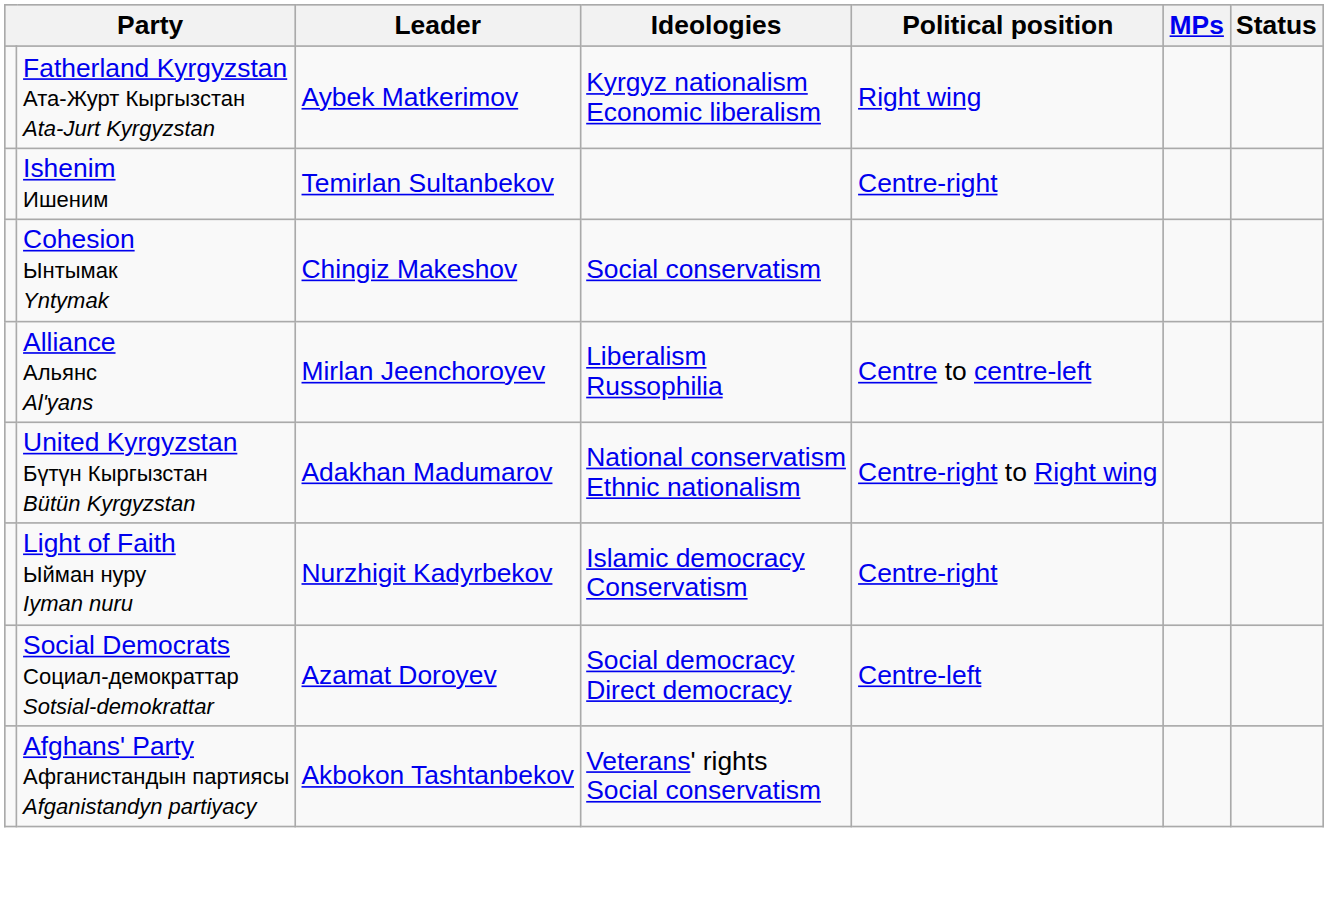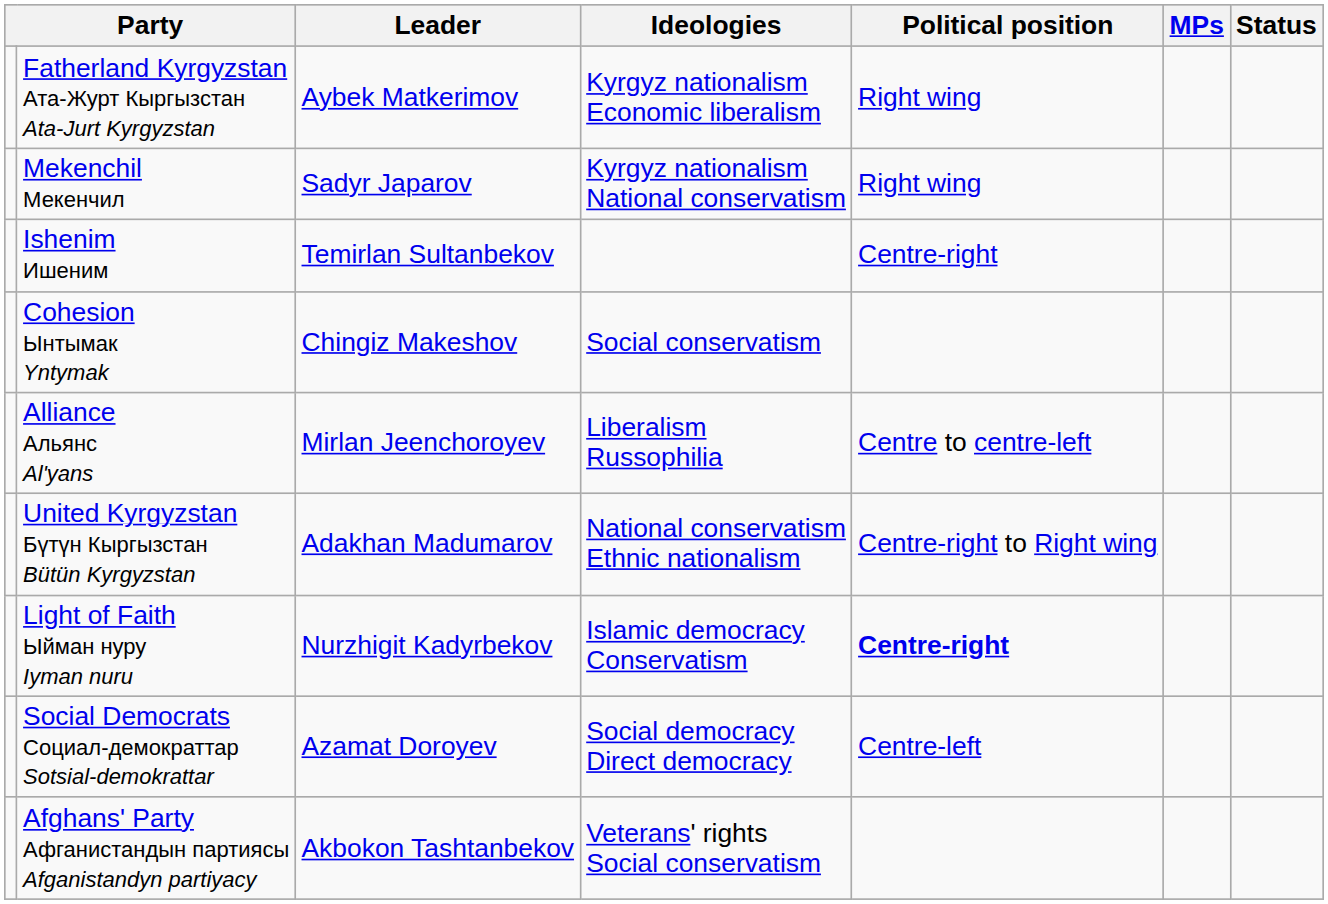+ row: Mekenchil Мекенчил | Sadyr Japarov | Kyrgyz nationalism National conservatism | Right wing
Light of Faith Ыйман нуру Iyman nuru | Political position: normal -> bold
